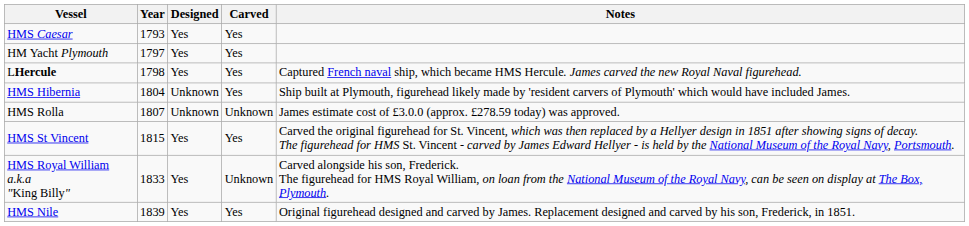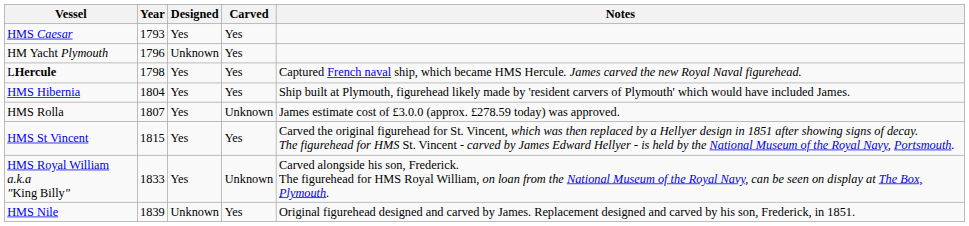HM Yacht Plymouth | Year: 1797 -> 1796
HM Yacht Plymouth | Designed: Yes -> Unknown
HMS Hibernia | Designed: Unknown -> Yes
HMS Rolla | Designed: Unknown -> Yes
HMS Nile | Designed: Yes -> Unknown
